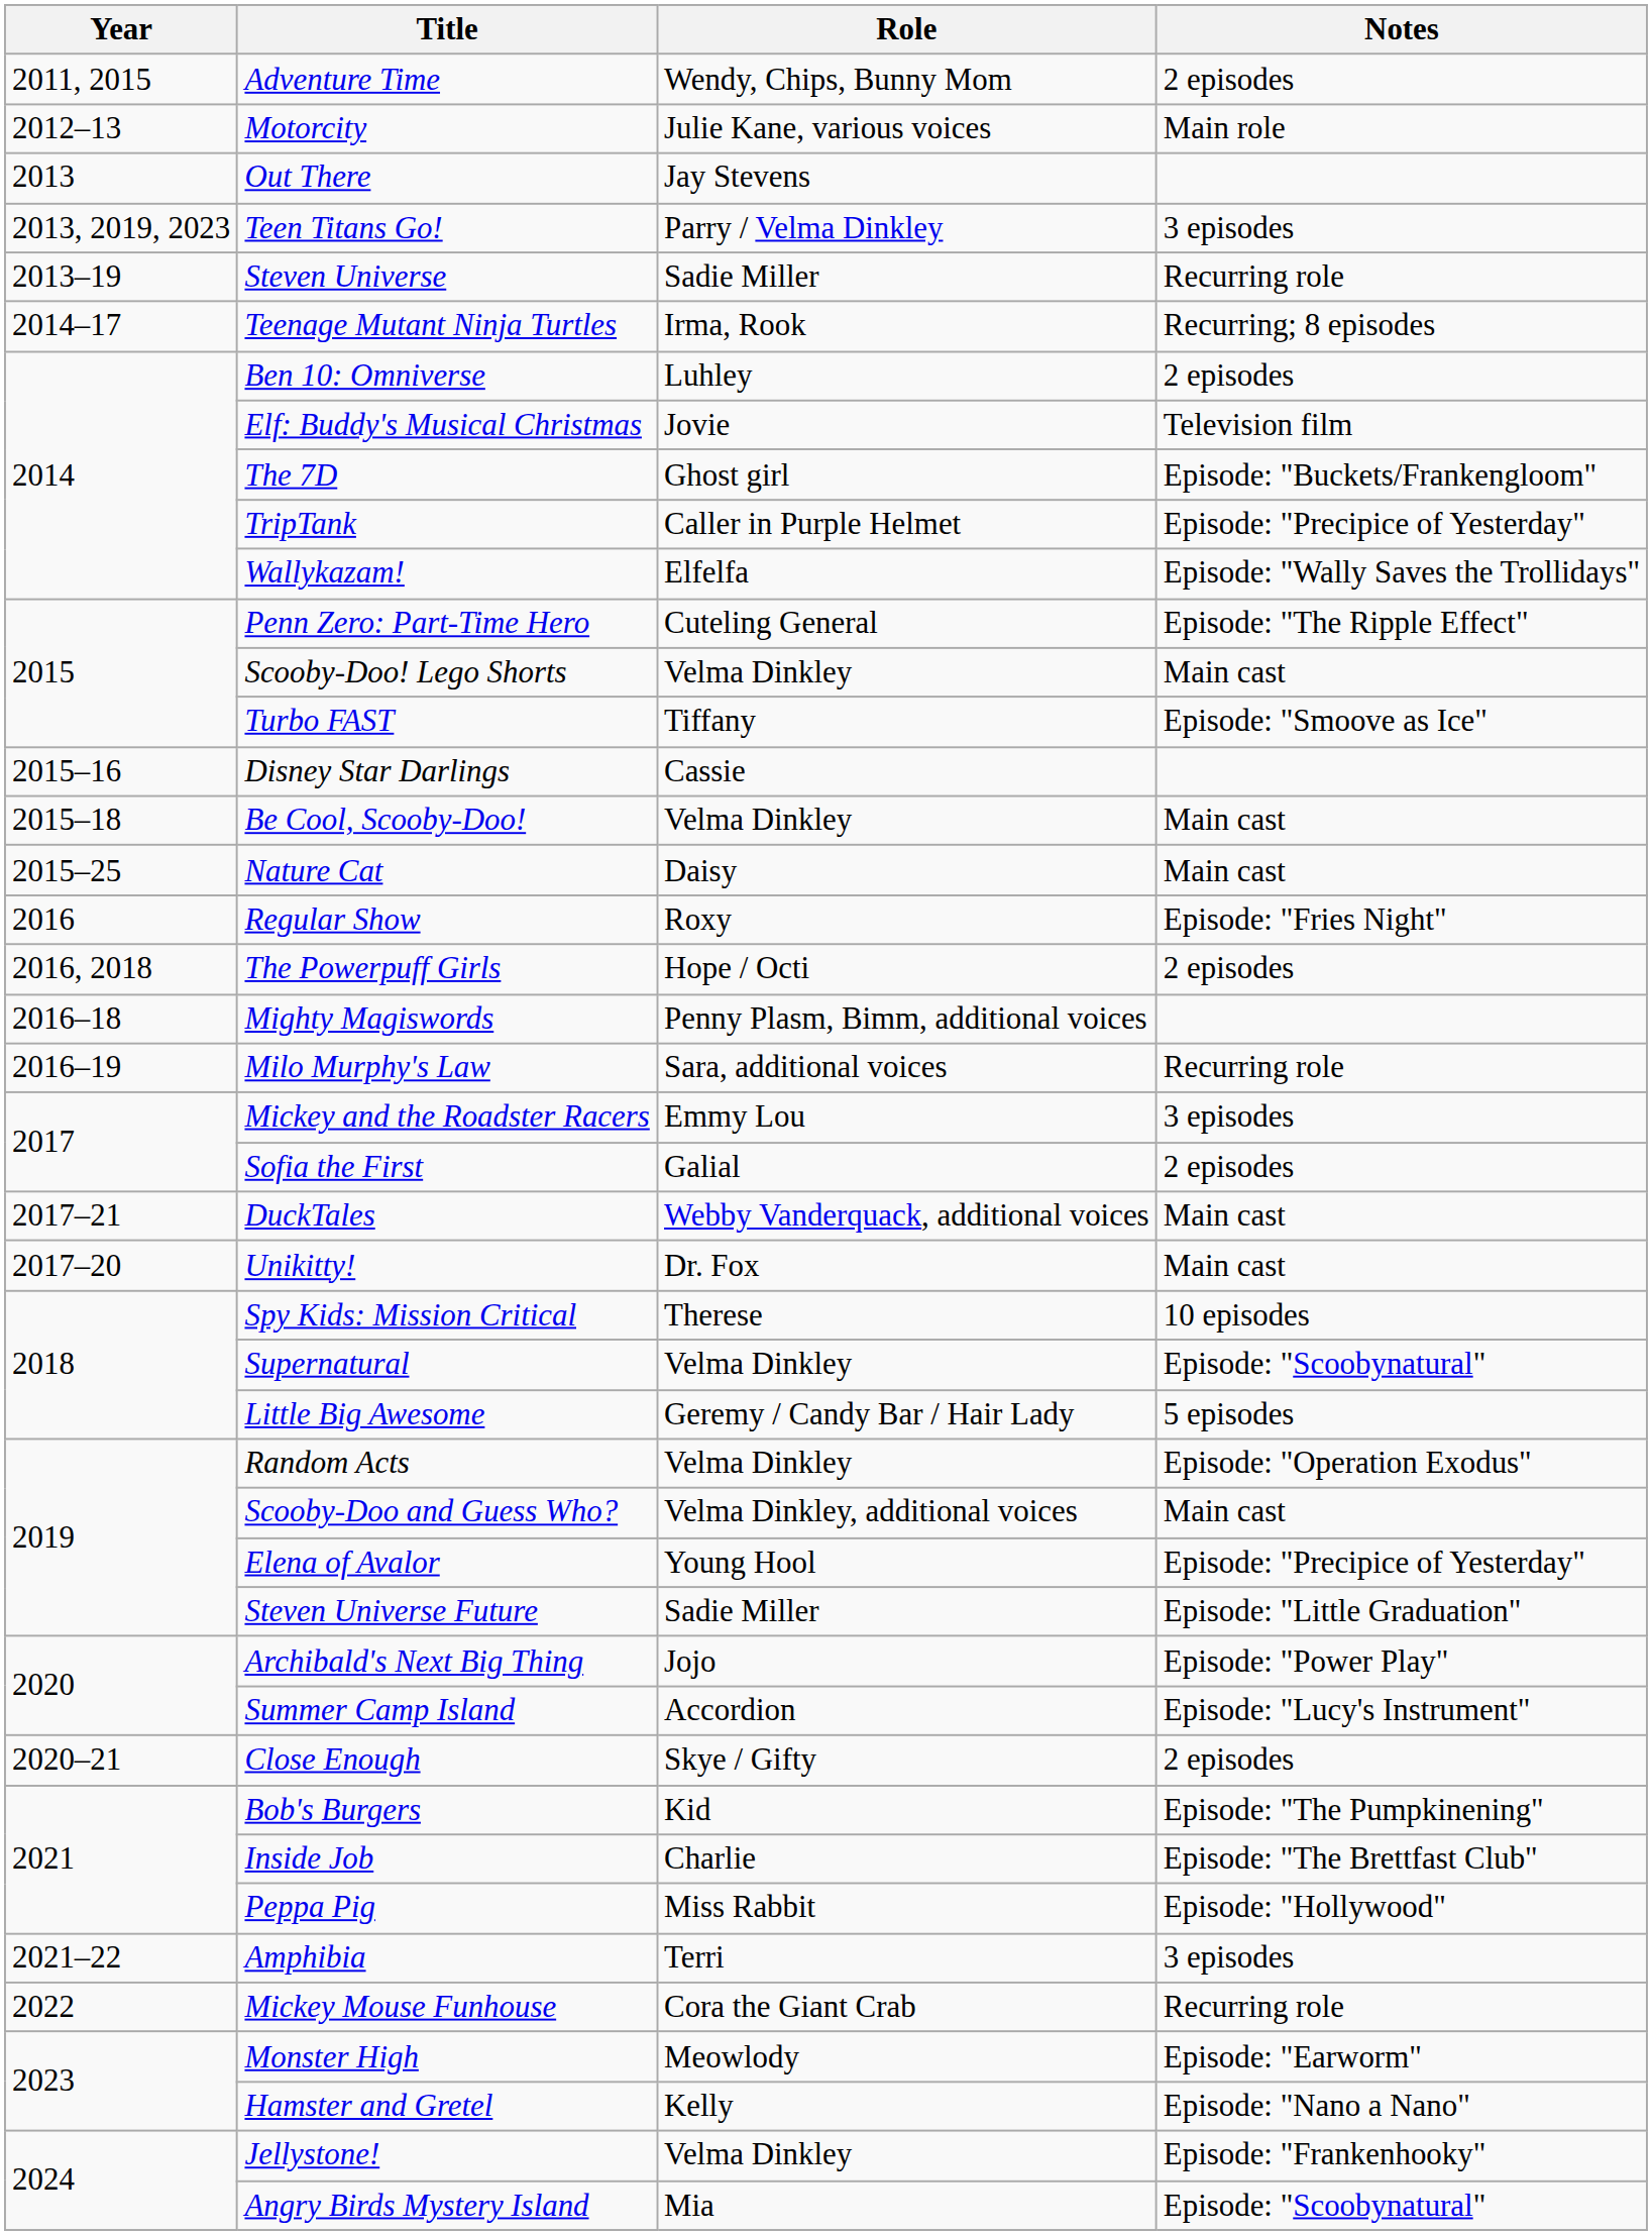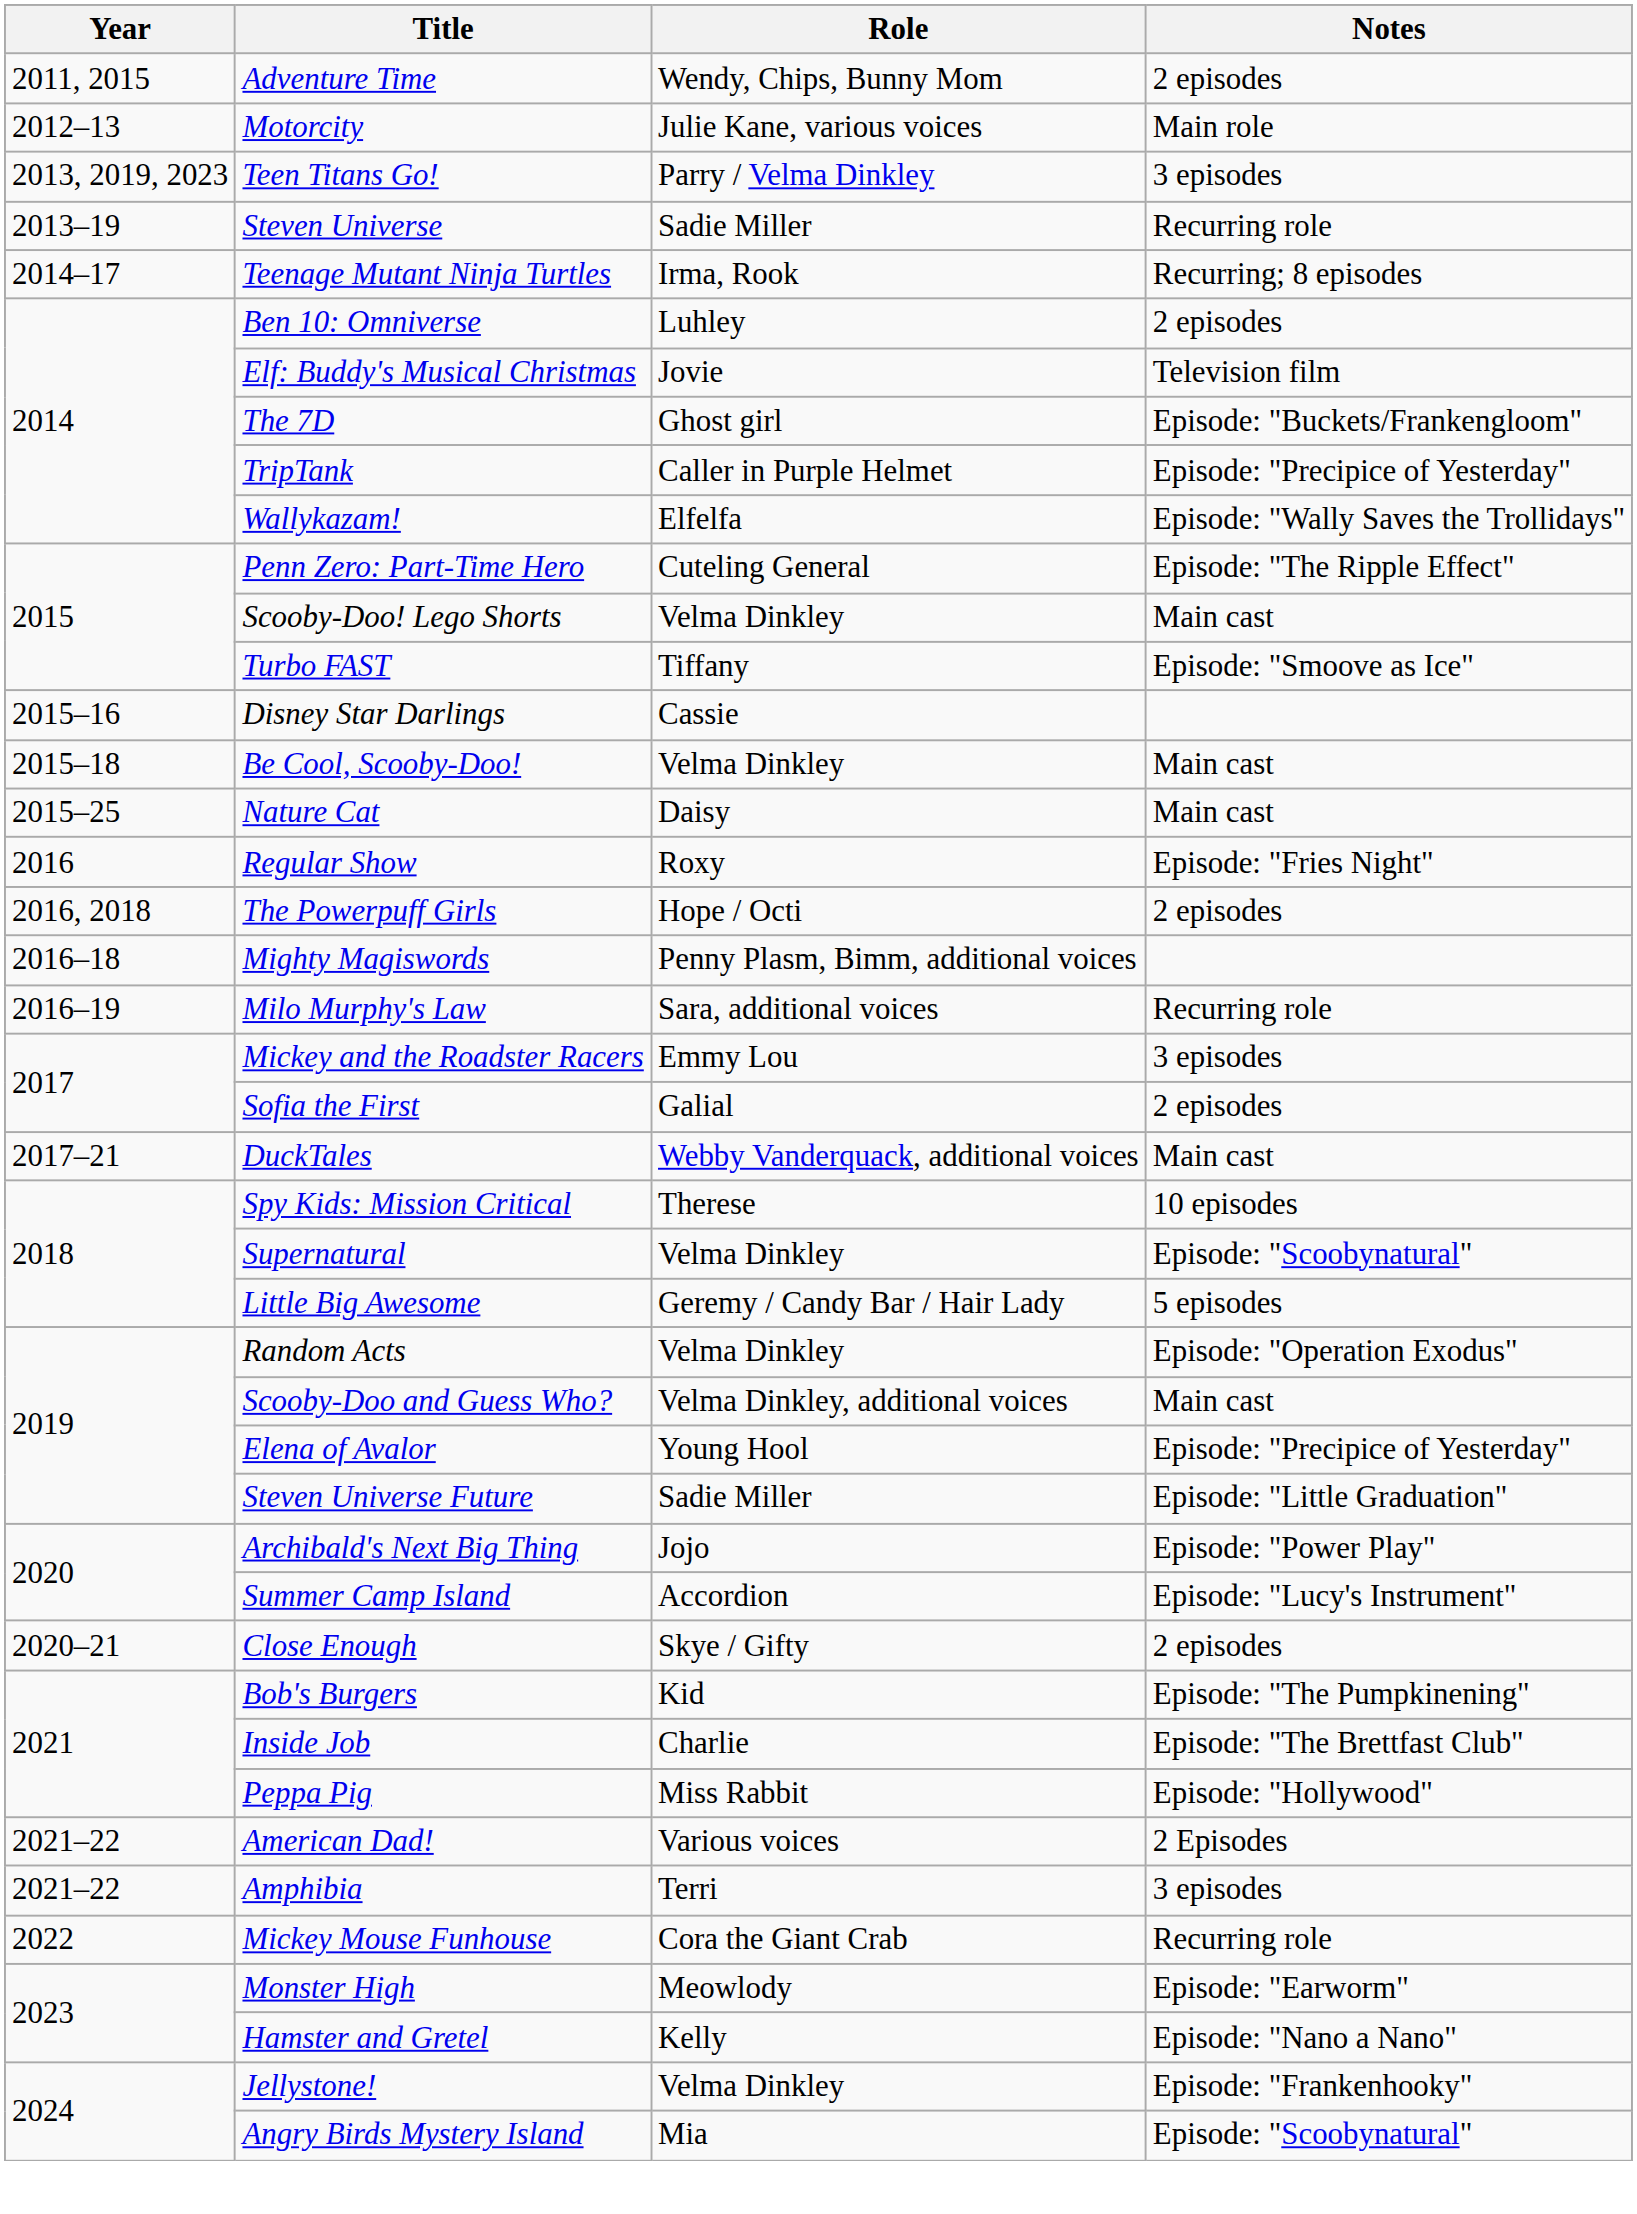- row: 2013 | Out There | Jay Stevens
- row: 2017–20 | Unikitty! | Dr. Fox | Main cast
+ row: 2021–22 | American Dad! | Various voices | 2 Episodes
